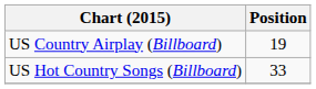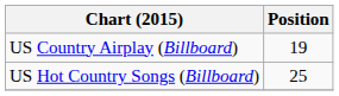US Hot Country Songs (Billboard) | Position: 33 -> 25
